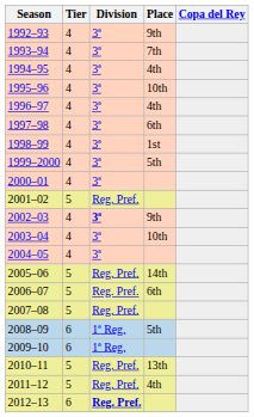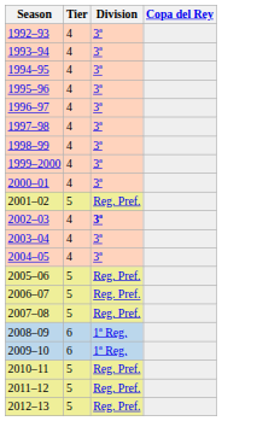- column: Place | 9th | 7th | 4th | 10th | 4th | 6th | 1st | 5th | 9th | 10th | 14th | 6th | 5th | 13th | 4th
2012–13 | Tier: 6 -> 5
2012–13 | Division: bold -> normal
